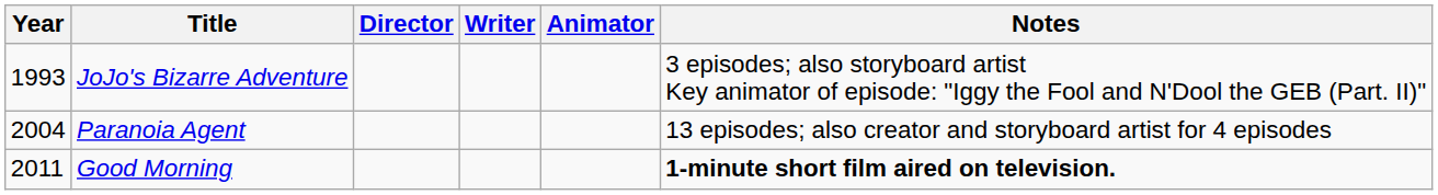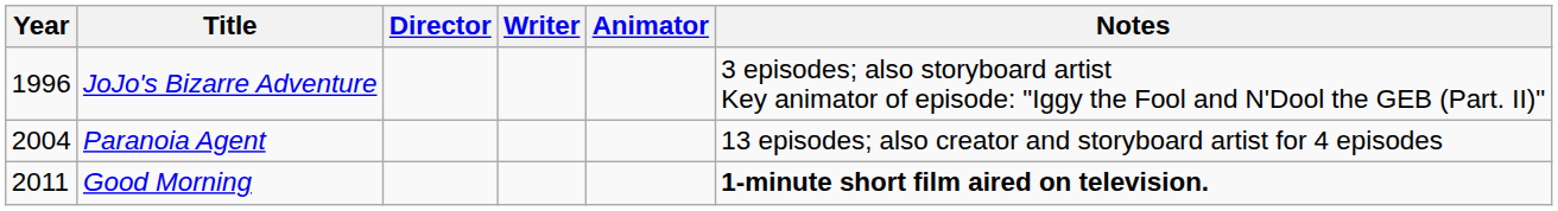JoJo's Bizarre Adventure | Year: 1993 -> 1996
